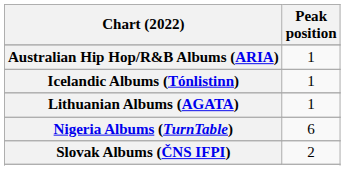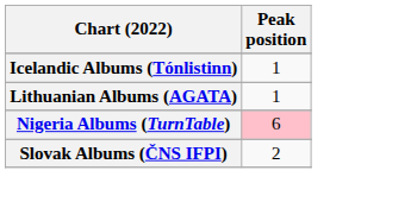- row: Australian Hip Hop/R&B Albums (ARIA) | 1
Nigeria Albums (TurnTable) | Peak position: no background -> pink background
